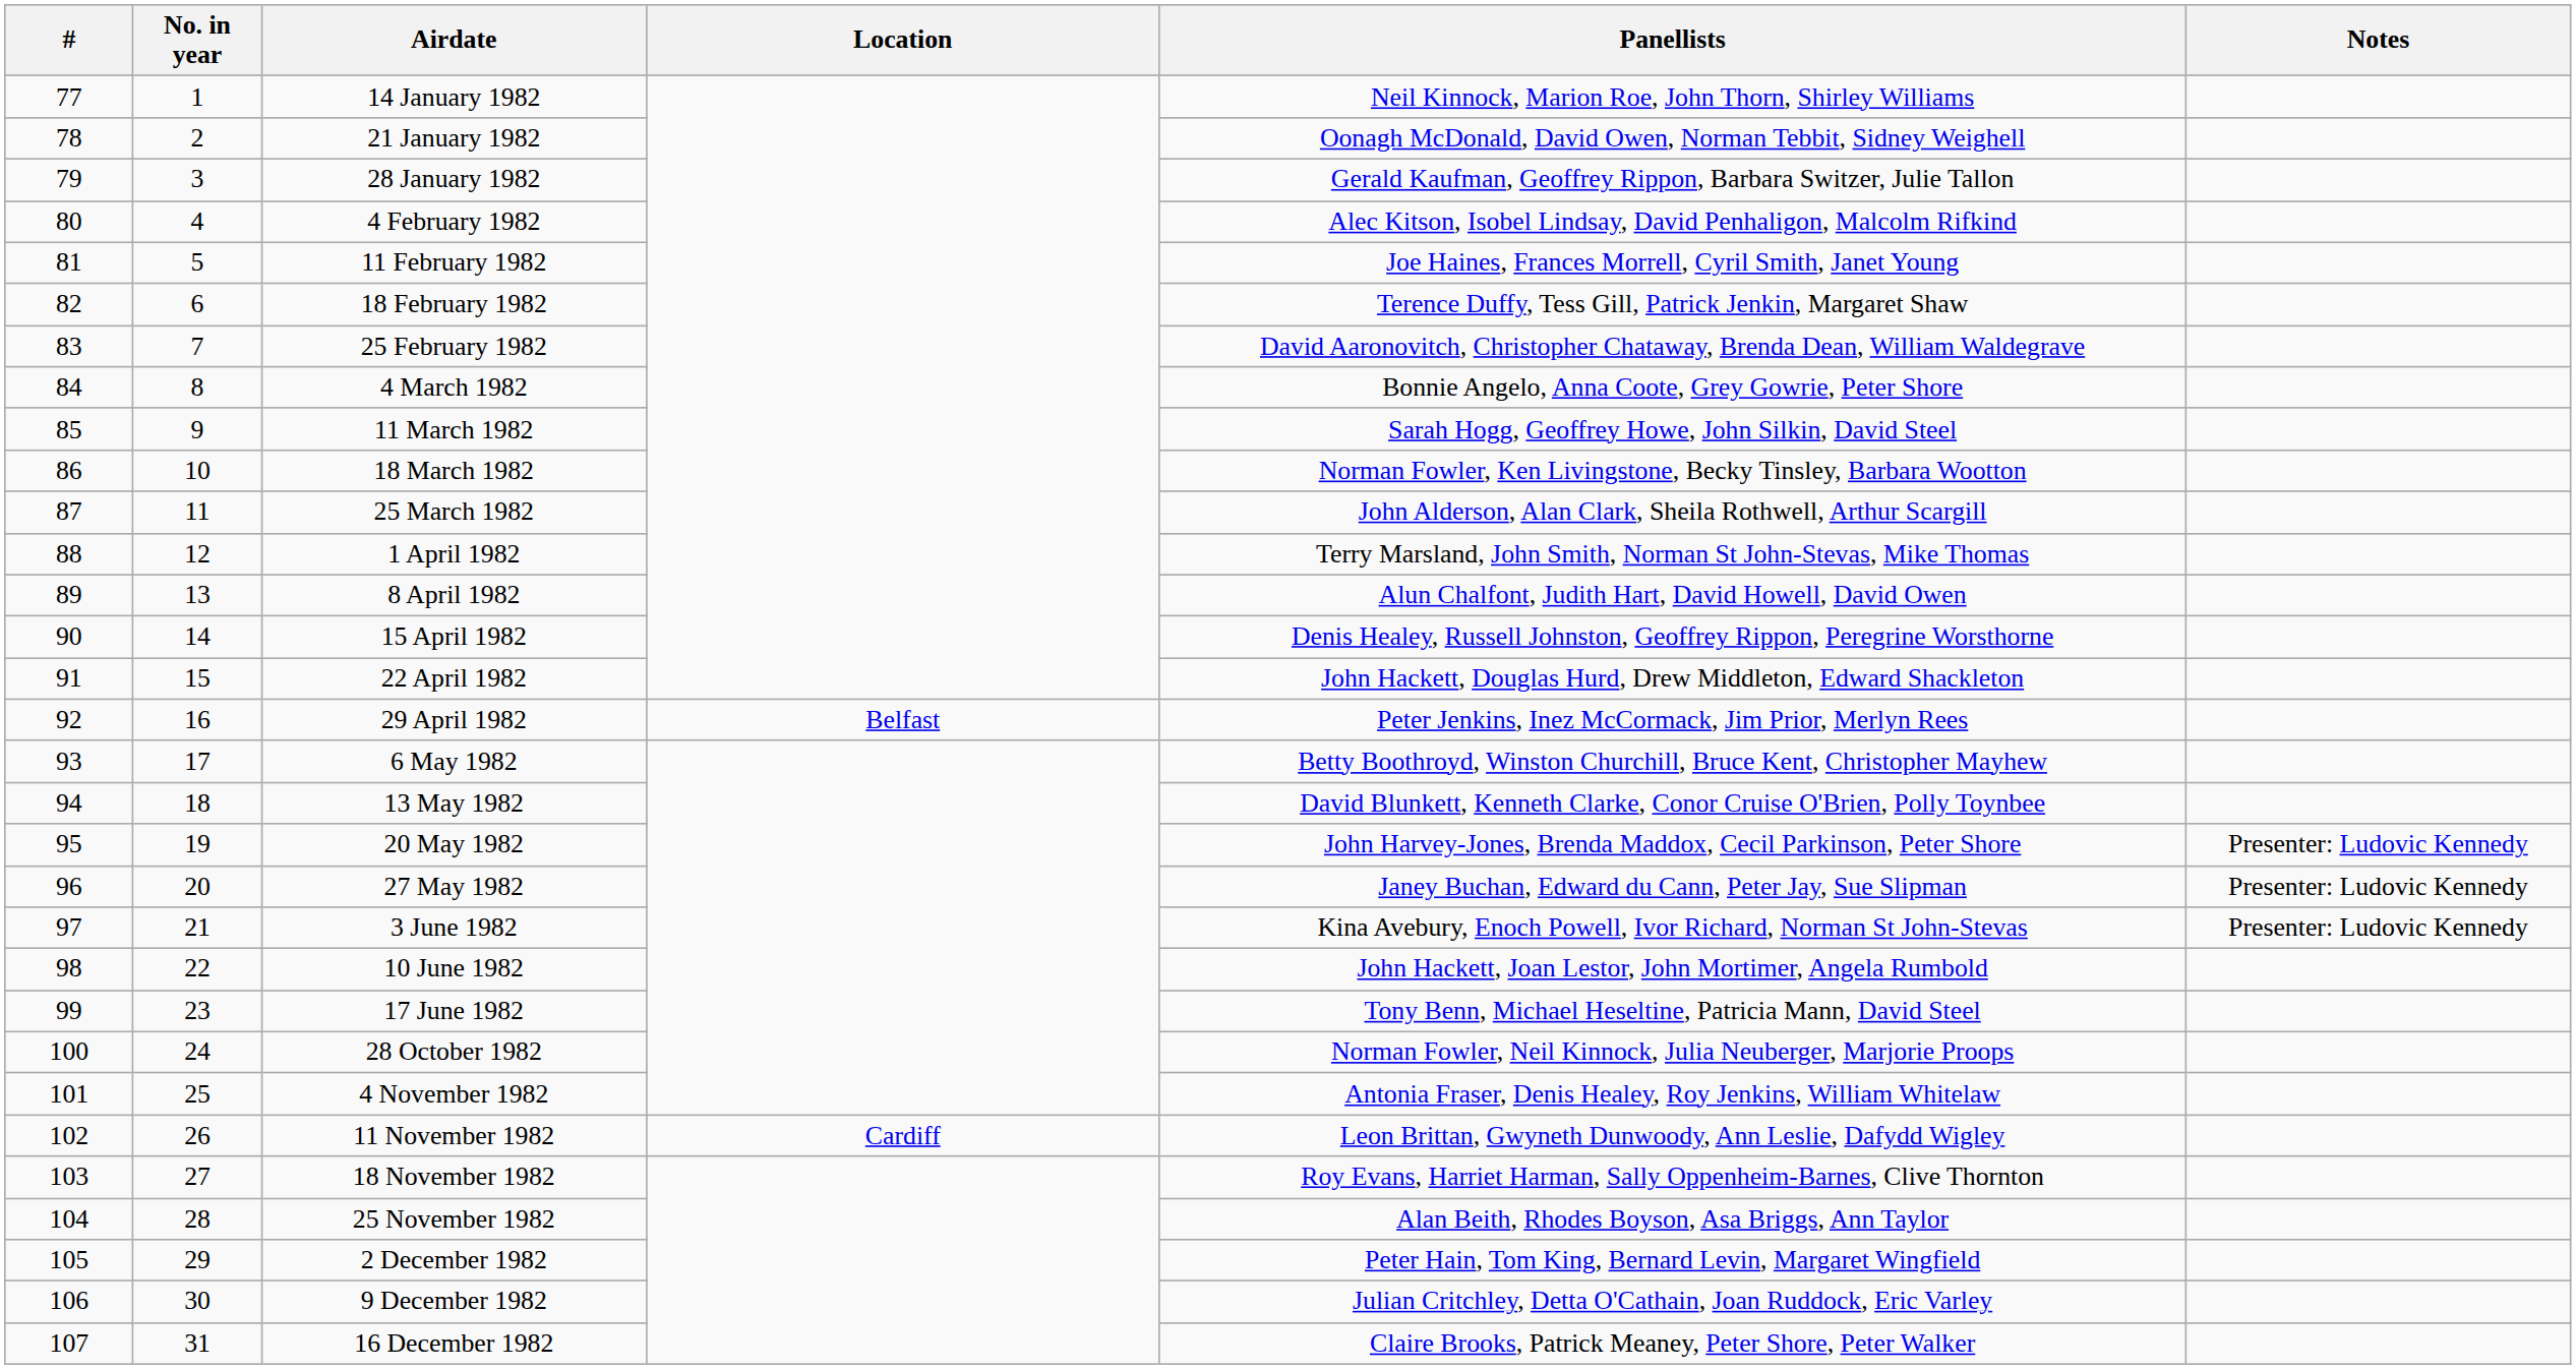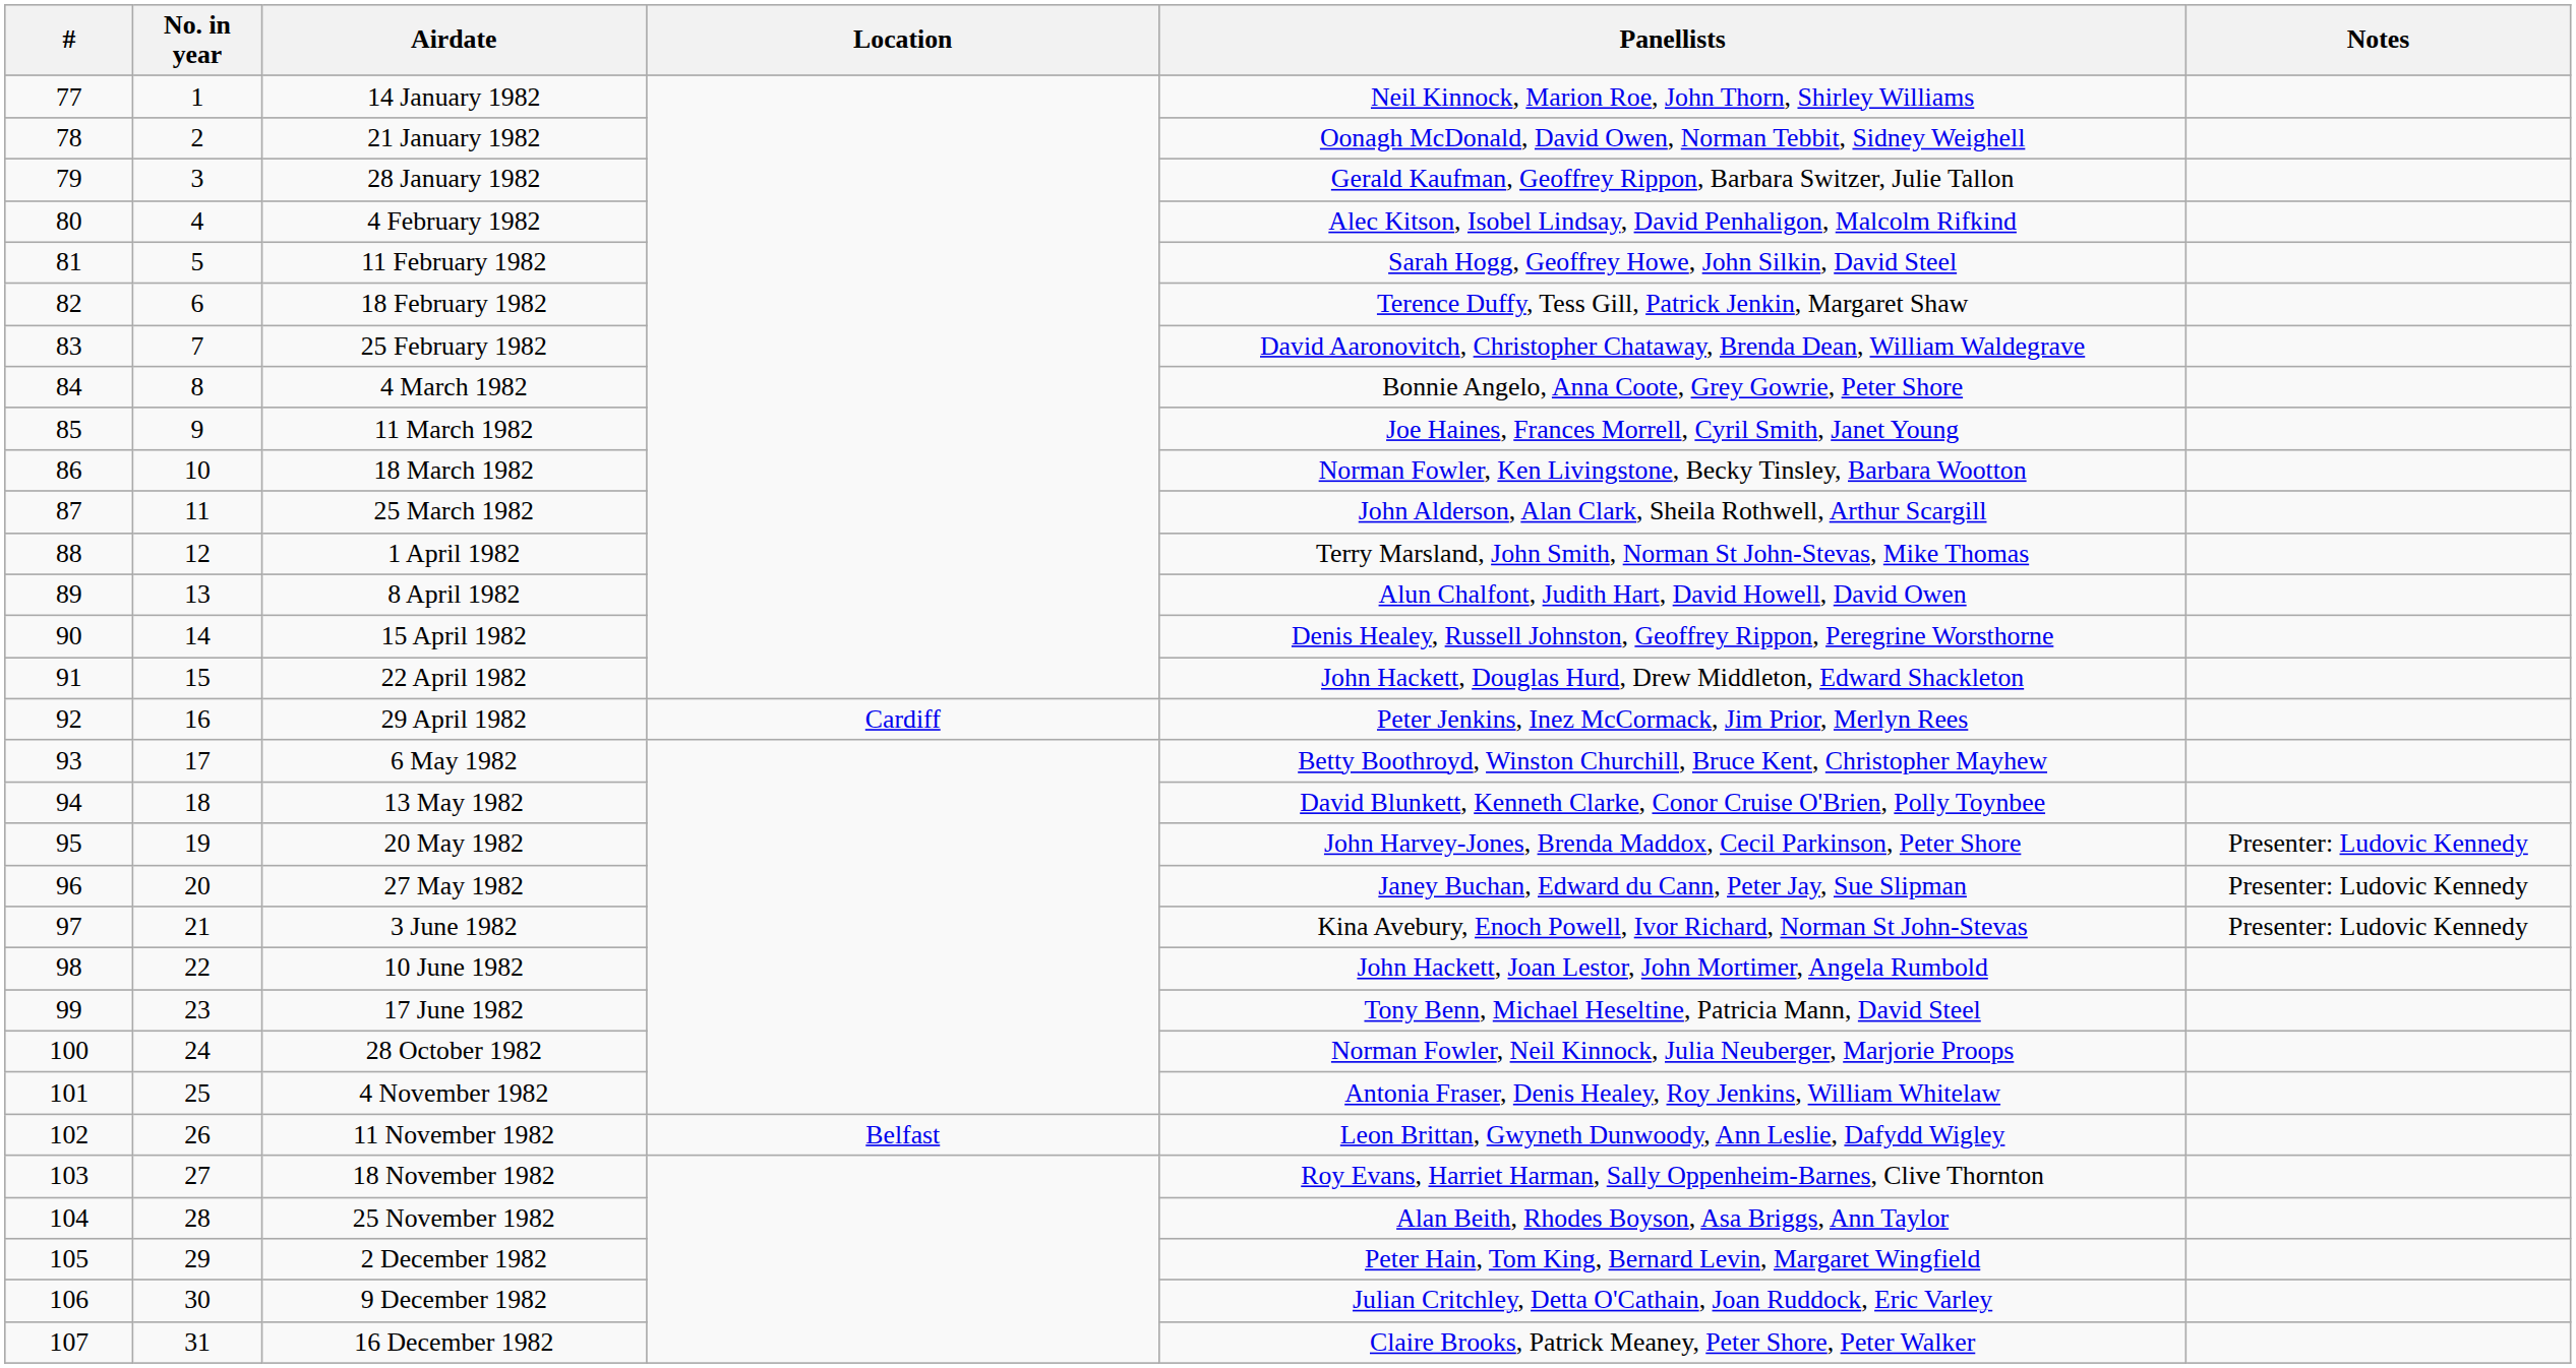11 February 1982 | Panellists: Joe Haines, Frances Morrell, Cyril Smith, Janet Young -> Sarah Hogg, Geoffrey Howe, John Silkin, David Steel
11 March 1982 | Panellists: Sarah Hogg, Geoffrey Howe, John Silkin, David Steel -> Joe Haines, Frances Morrell, Cyril Smith, Janet Young
29 April 1982 | Location: Belfast -> Cardiff
11 November 1982 | Location: Cardiff -> Belfast
